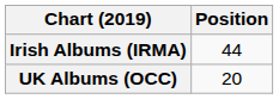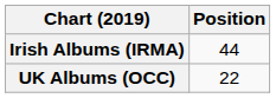UK Albums (OCC) | Position: 20 -> 22
